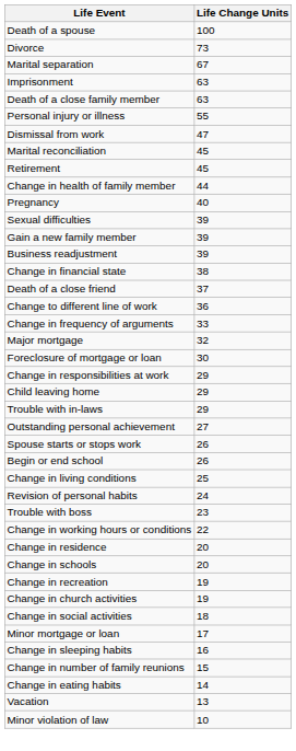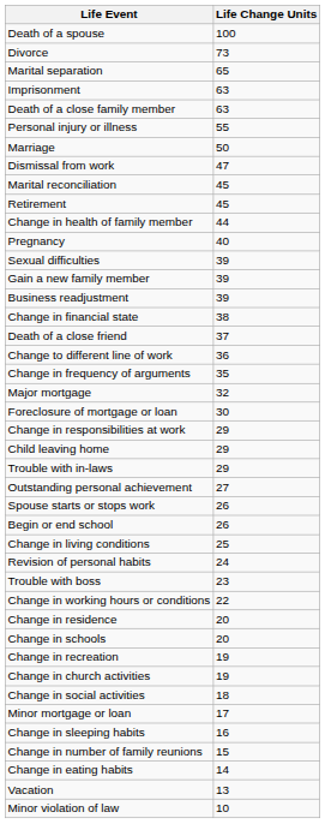Marital separation | Life Change Units: 67 -> 65
+ row: Marriage | 50
Change in frequency of arguments | Life Change Units: 33 -> 35
